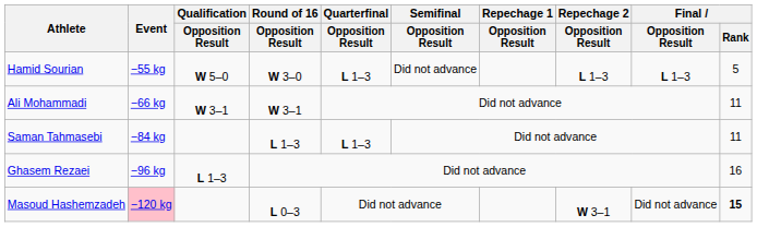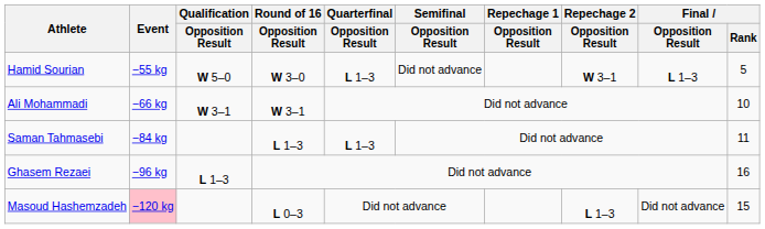Hamid Sourian | Repechage 2 / Opposition Result: L 1–3 -> W 3–1
Ali Mohammadi | Final / Rank: 11 -> 10
Masoud Hashemzadeh | Repechage 2 / Opposition Result: W 3–1 -> L 1–3
Masoud Hashemzadeh | Final / Rank: bold -> normal
